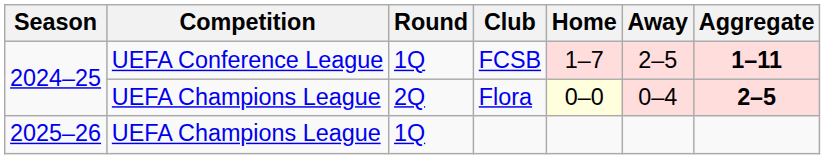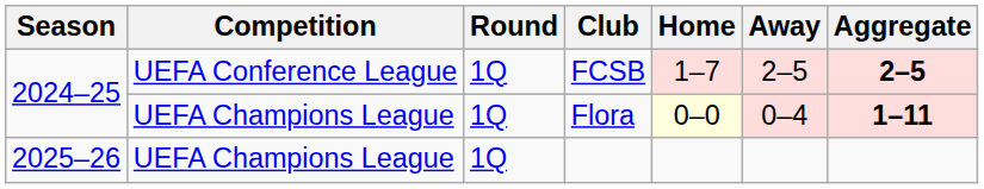FCSB | Aggregate: 1–11 -> 2–5
Flora | Round: 2Q -> 1Q
Flora | Aggregate: 2–5 -> 1–11
